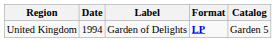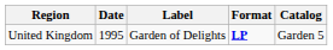United Kingdom | Date: 1994 -> 1995
